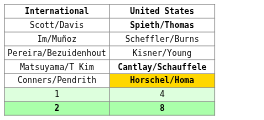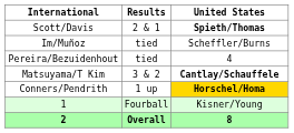+ column: Results | 2 & 1 | tied | tied | 3 & 2 | 1 up | Fourball | Overall
Pereira/Bezuidenhout | United States: Kisner/Young -> 4
1 | United States: 4 -> Kisner/Young
